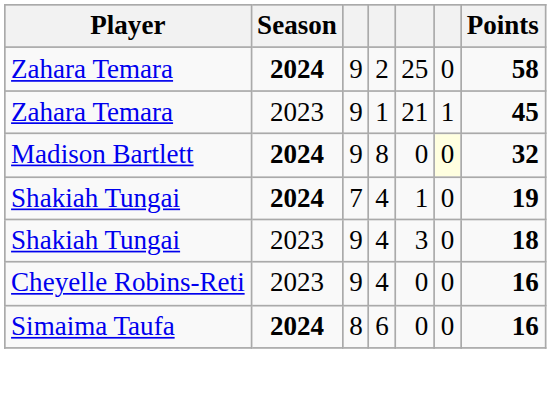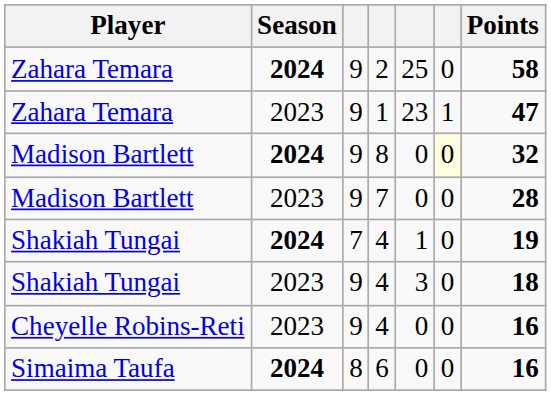Zahara Temara / 2023 | column 5: 21 -> 23
Zahara Temara / 2023 | Points: 45 -> 47
+ row: Madison Bartlett | 2023 | 9 | 7 | 0 | 0 | 28
